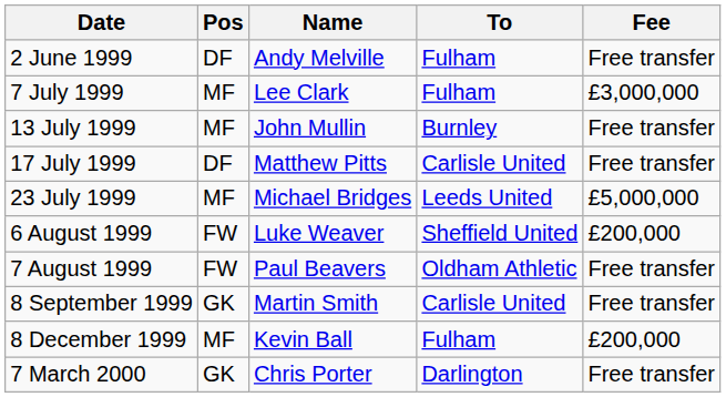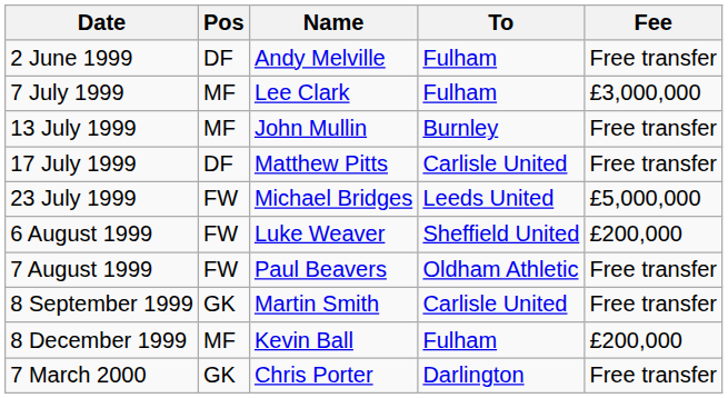23 July 1999 | Pos: MF -> FW
